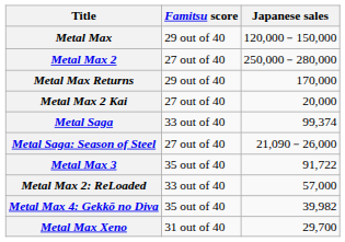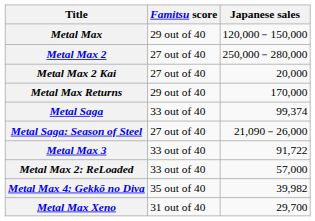rows swapped: Metal Max Returns <-> Metal Max 2 Kai
Metal Max 3 | Famitsu score: 35 out of 40 -> 33 out of 40
